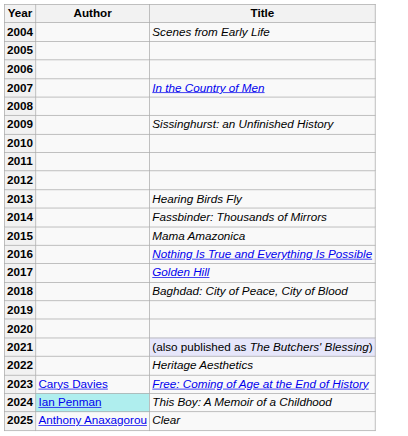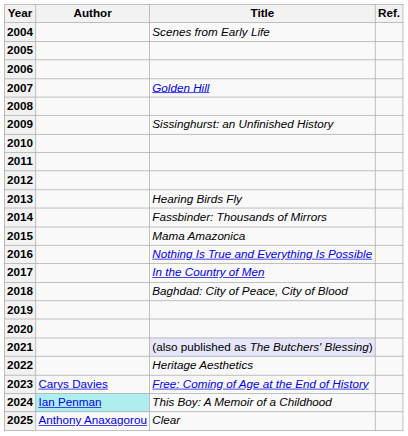+ column: Ref.
2007 | Title: In the Country of Men -> Golden Hill
2017 | Title: Golden Hill -> In the Country of Men
